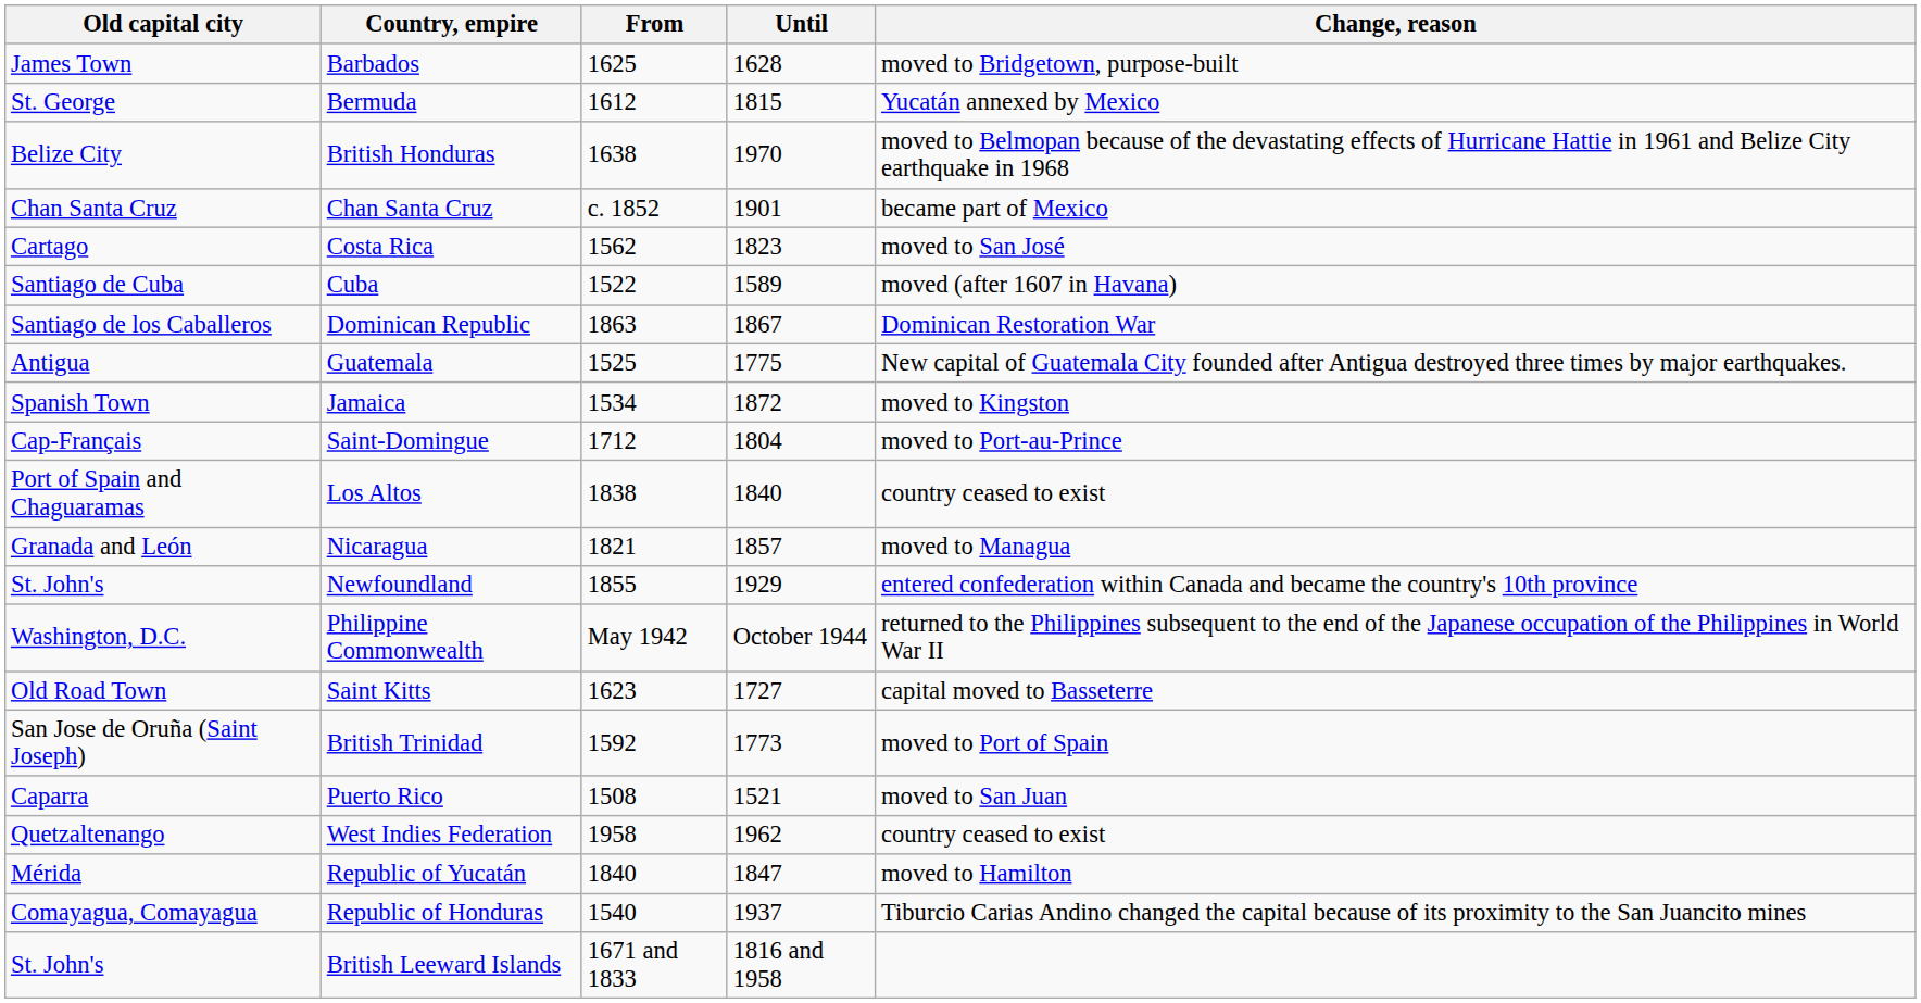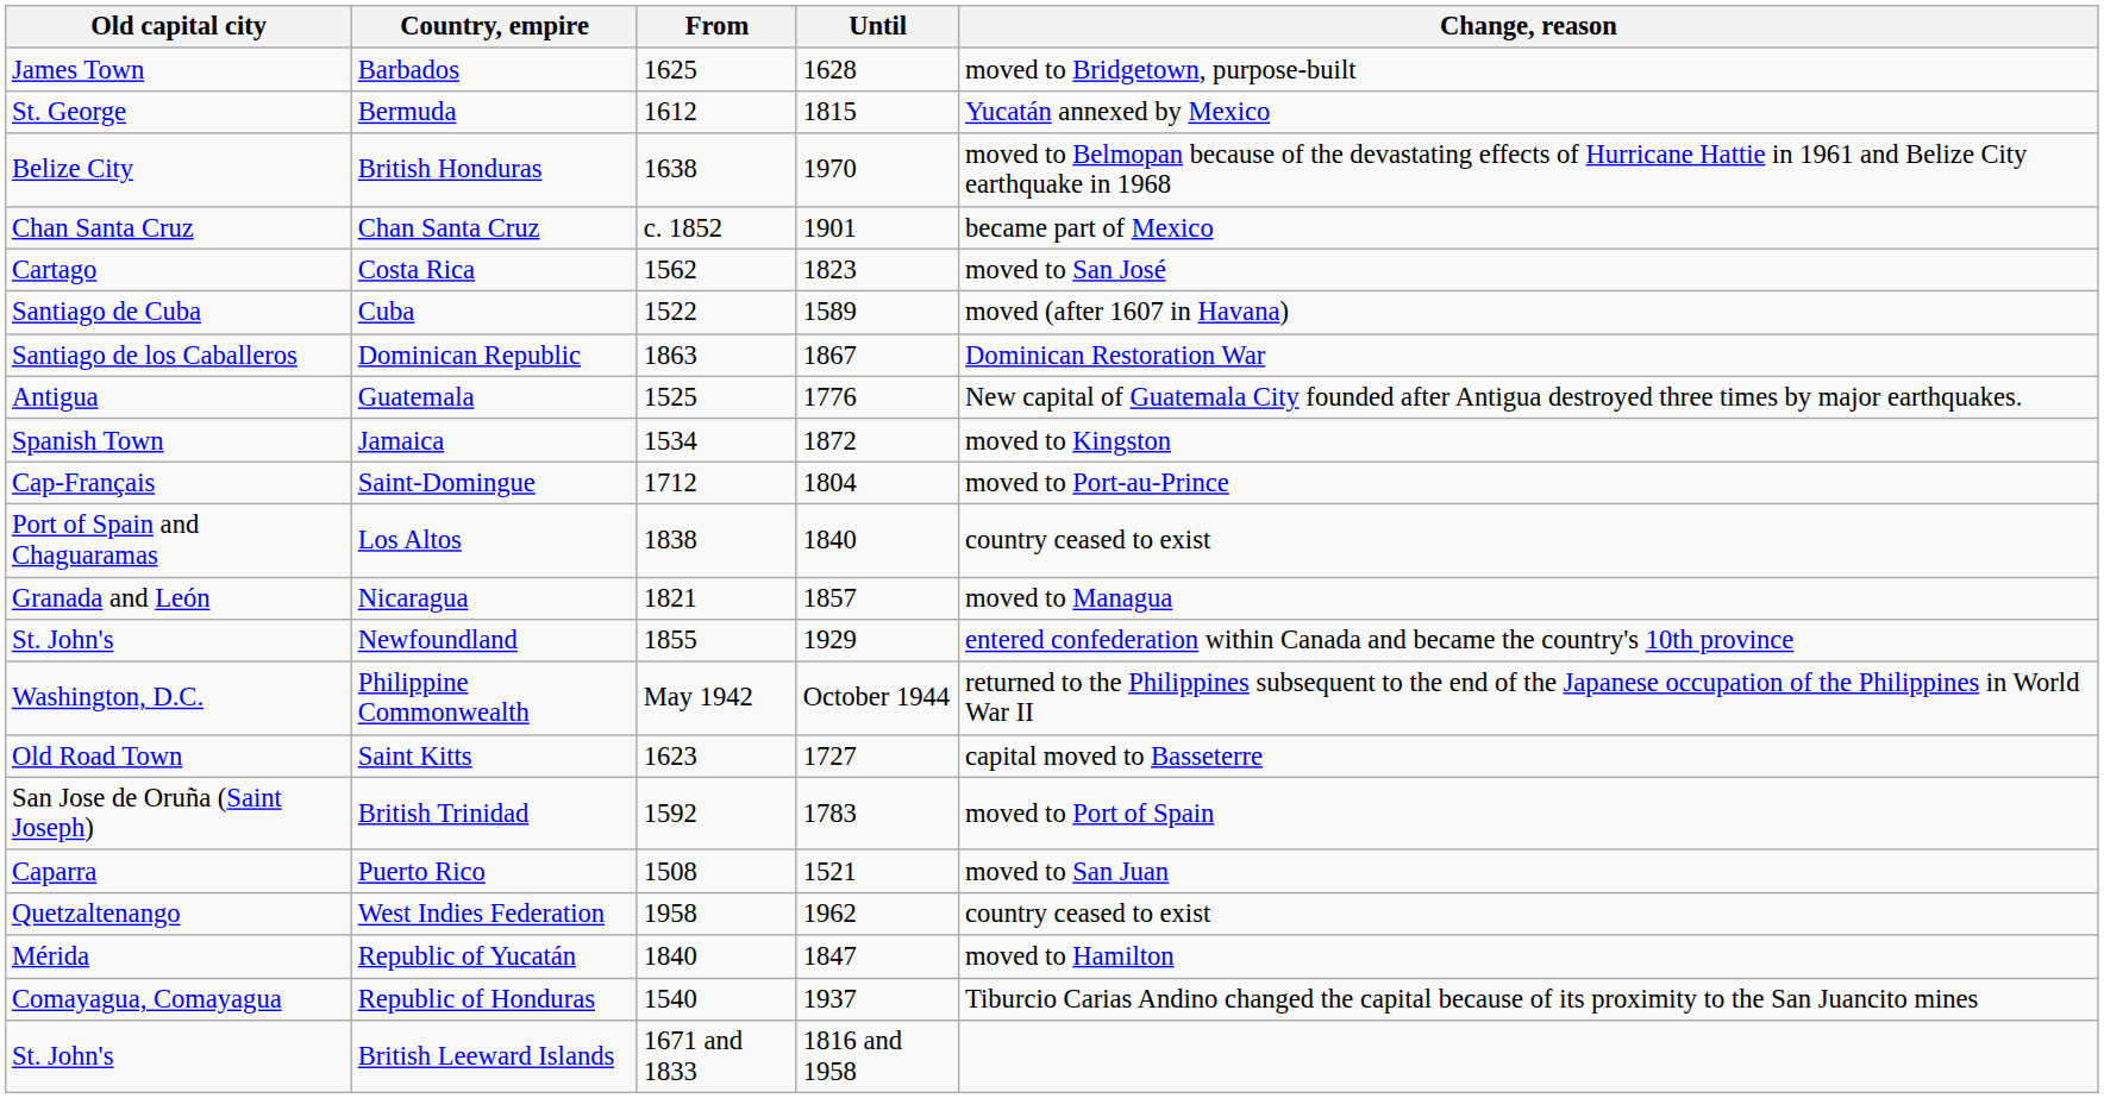Guatemala | Until: 1775 -> 1776
British Trinidad | Until: 1773 -> 1783
